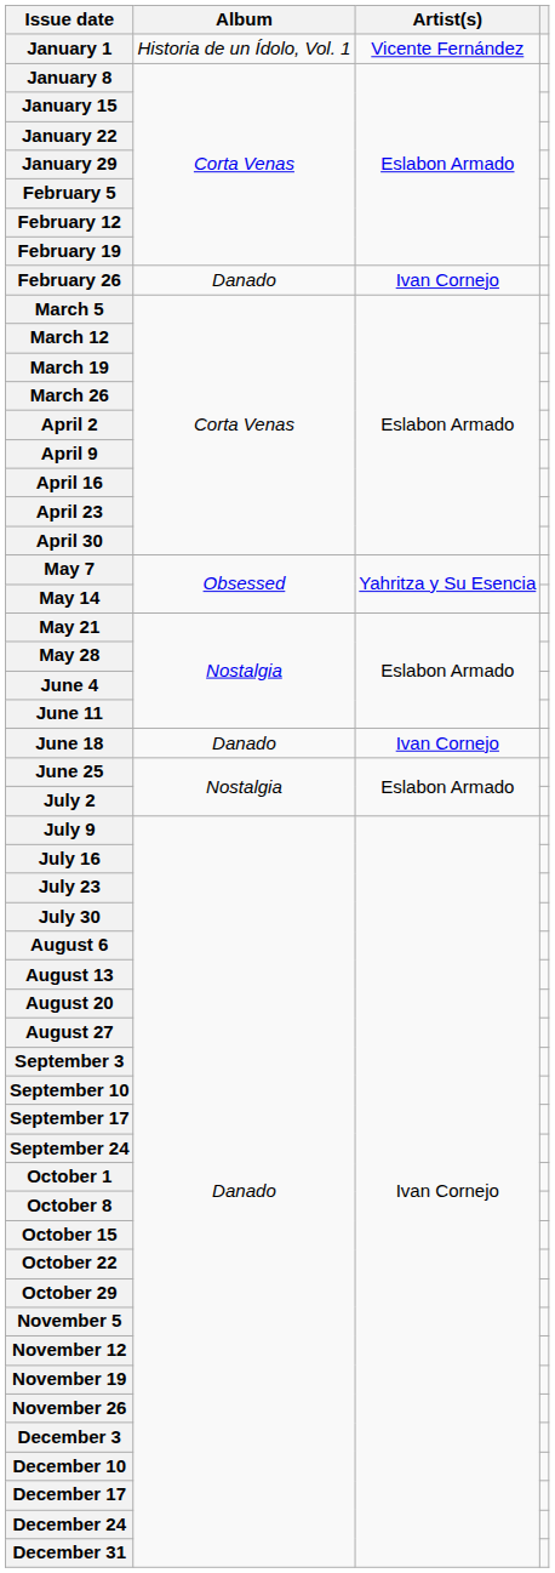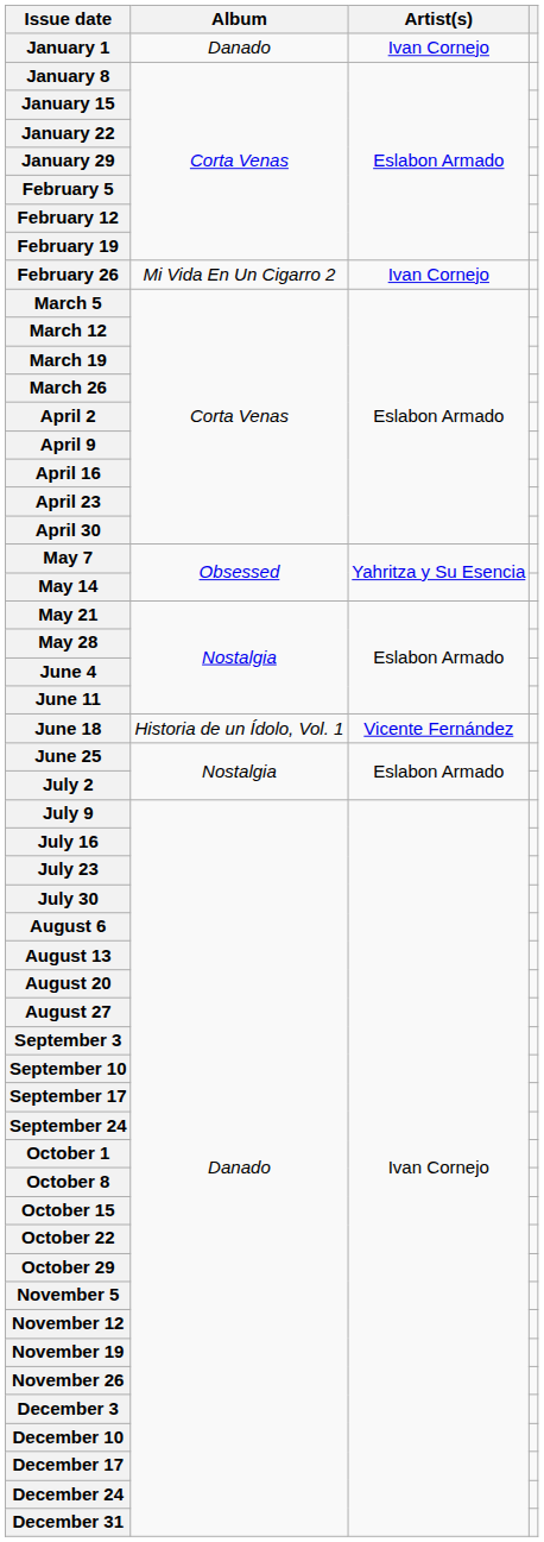January 1 | Album: Historia de un Ídolo, Vol. 1 -> Danado
January 1 | Artist(s): Vicente Fernández -> Ivan Cornejo
February 26 | Album: Danado -> Mi Vida En Un Cigarro 2
June 18 | Album: Danado -> Historia de un Ídolo, Vol. 1
June 18 | Artist(s): Ivan Cornejo -> Vicente Fernández
